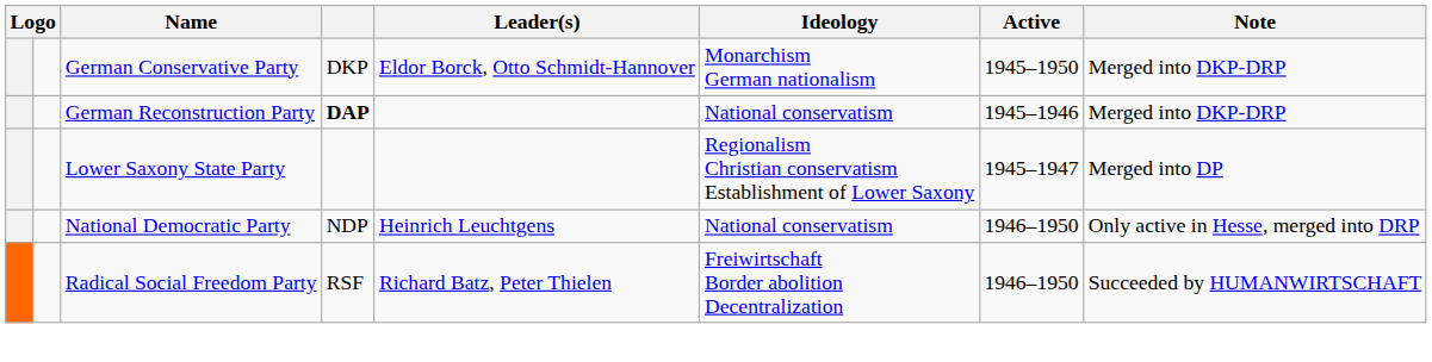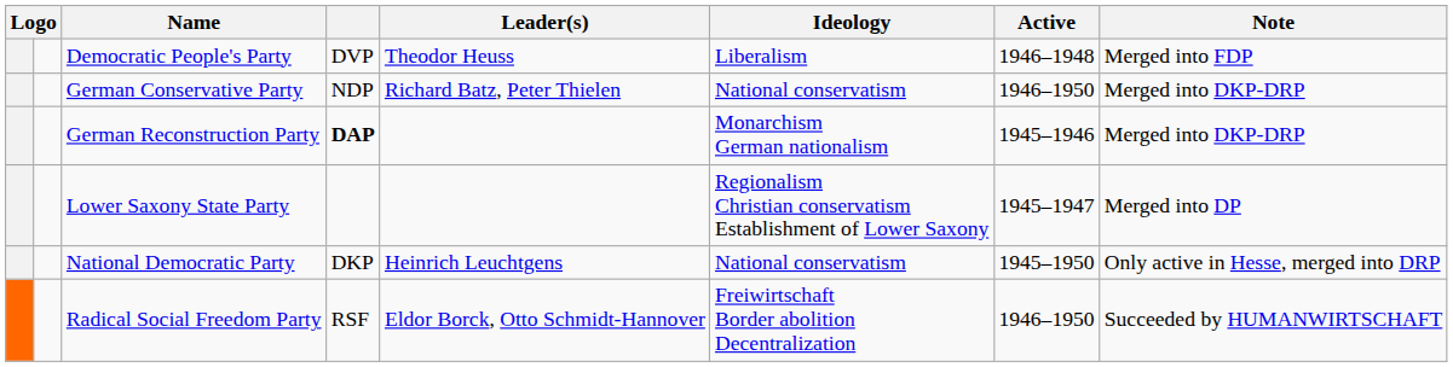+ row: Democratic People's Party | DVP | Theodor Heuss | Liberalism | 1946–1948 | Merged into FDP
German Conservative Party | column 4: DKP -> NDP
German Conservative Party | Leader(s): Eldor Borck, Otto Schmidt-Hannover -> Richard Batz, Peter Thielen
German Conservative Party | Ideology: Monarchism German nationalism -> National conservatism
German Conservative Party | Active: 1945–1950 -> 1946–1950
German Reconstruction Party | Ideology: National conservatism -> Monarchism German nationalism
National Democratic Party | column 4: NDP -> DKP
National Democratic Party | Active: 1946–1950 -> 1945–1950
Radical Social Freedom Party | Leader(s): Richard Batz, Peter Thielen -> Eldor Borck, Otto Schmidt-Hannover
